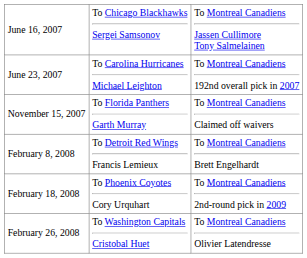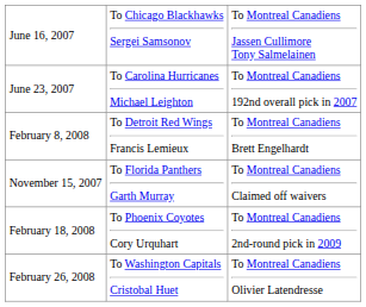rows swapped: November 15, 2007 <-> February 8, 2008
